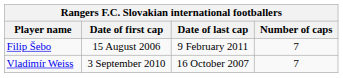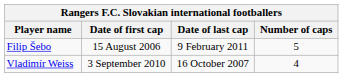Filip Šebo | Number of caps: 7 -> 5
Vladimír Weiss | Number of caps: 7 -> 4
